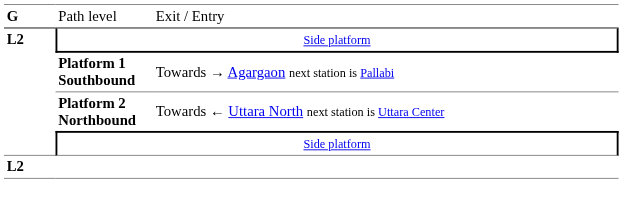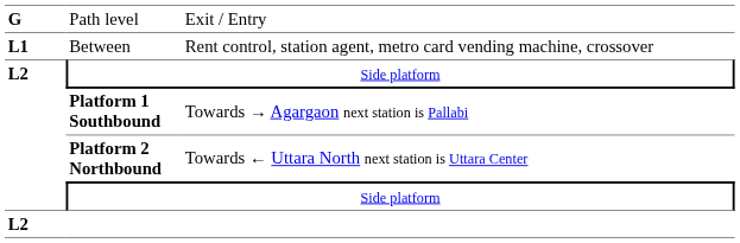+ row: L1 | Between | Rent control, station agent, metro card vending machine, crossover
